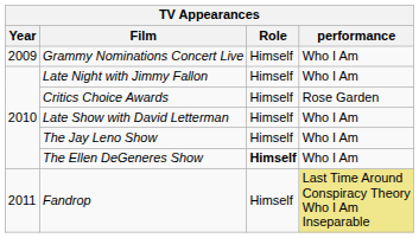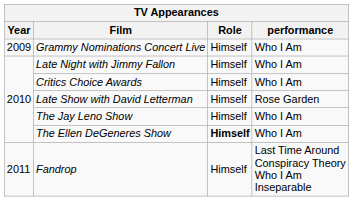Critics Choice Awards | performance: Rose Garden -> Who I Am
Late Show with David Letterman | performance: Who I Am -> Rose Garden
Fandrop | performance: khaki background -> no background
